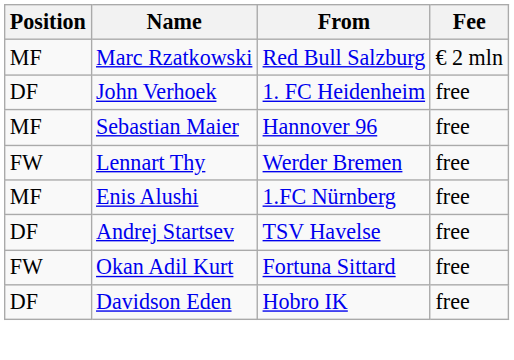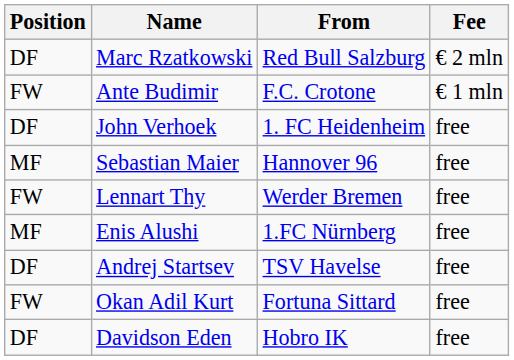Marc Rzatkowski | Position: MF -> DF
+ row: FW | Ante Budimir | F.C. Crotone | € 1 mln
